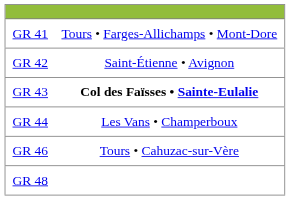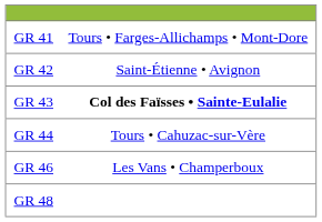GR 44 | column 2: Les Vans • Champerboux -> Tours • Cahuzac-sur-Vère
GR 46 | column 2: Tours • Cahuzac-sur-Vère -> Les Vans • Champerboux
